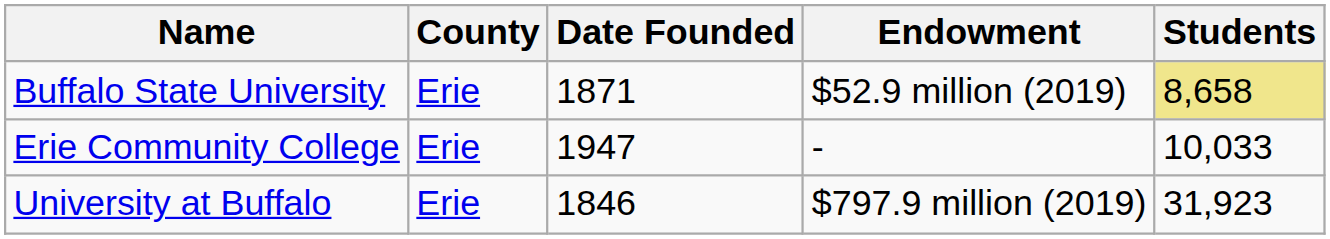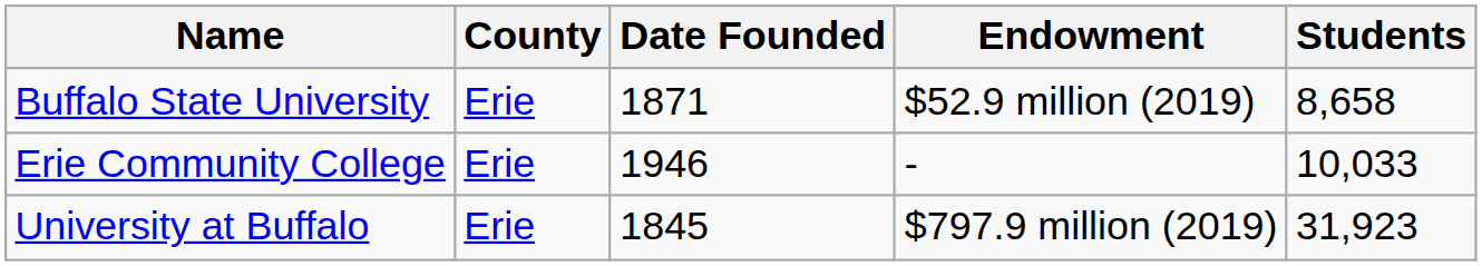Buffalo State University | Students: khaki background -> no background
Erie Community College | Date Founded: 1947 -> 1946
University at Buffalo | Date Founded: 1846 -> 1845
